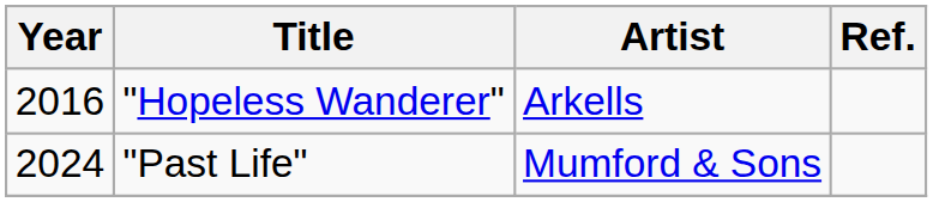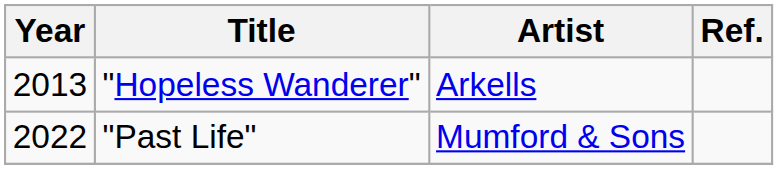"Hopeless Wanderer" | Year: 2016 -> 2013
"Past Life" | Year: 2024 -> 2022
